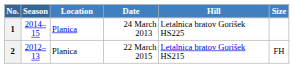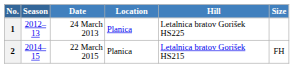columns swapped: Date <-> Location
1 | Season: 2014–15 -> 2012–13
2 | Season: 2012–13 -> 2014–15
